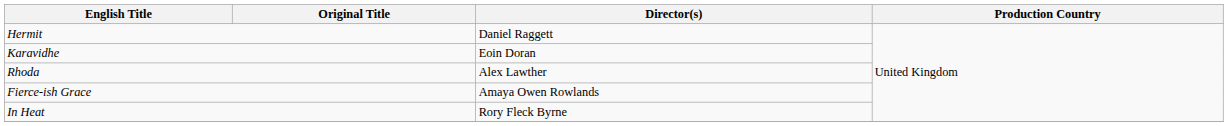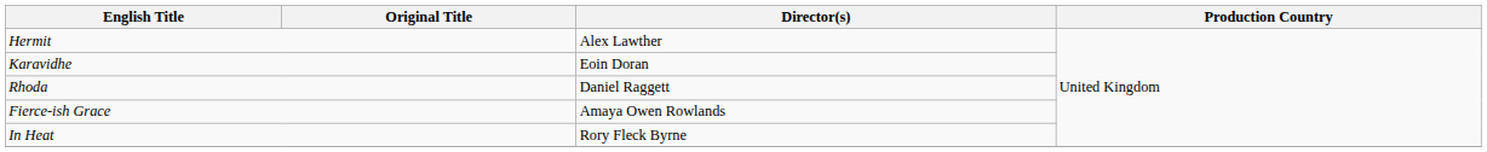Hermit | Director(s): Daniel Raggett -> Alex Lawther
Rhoda | Director(s): Alex Lawther -> Daniel Raggett
